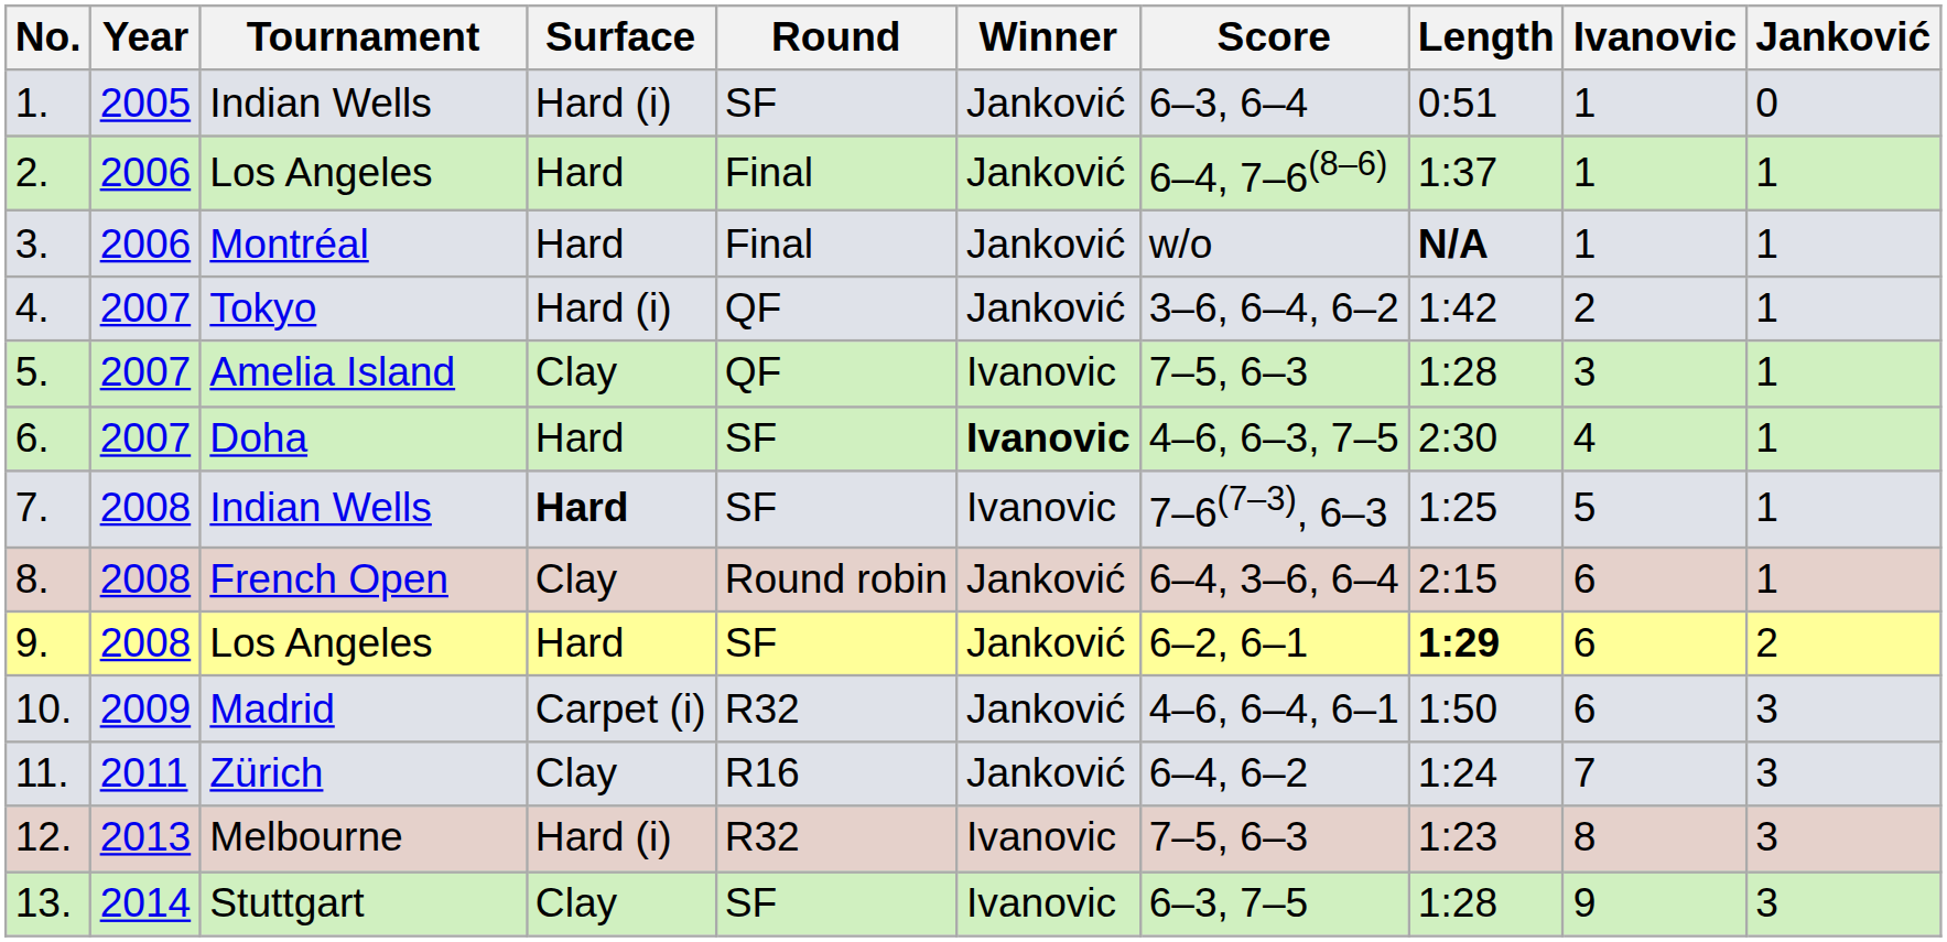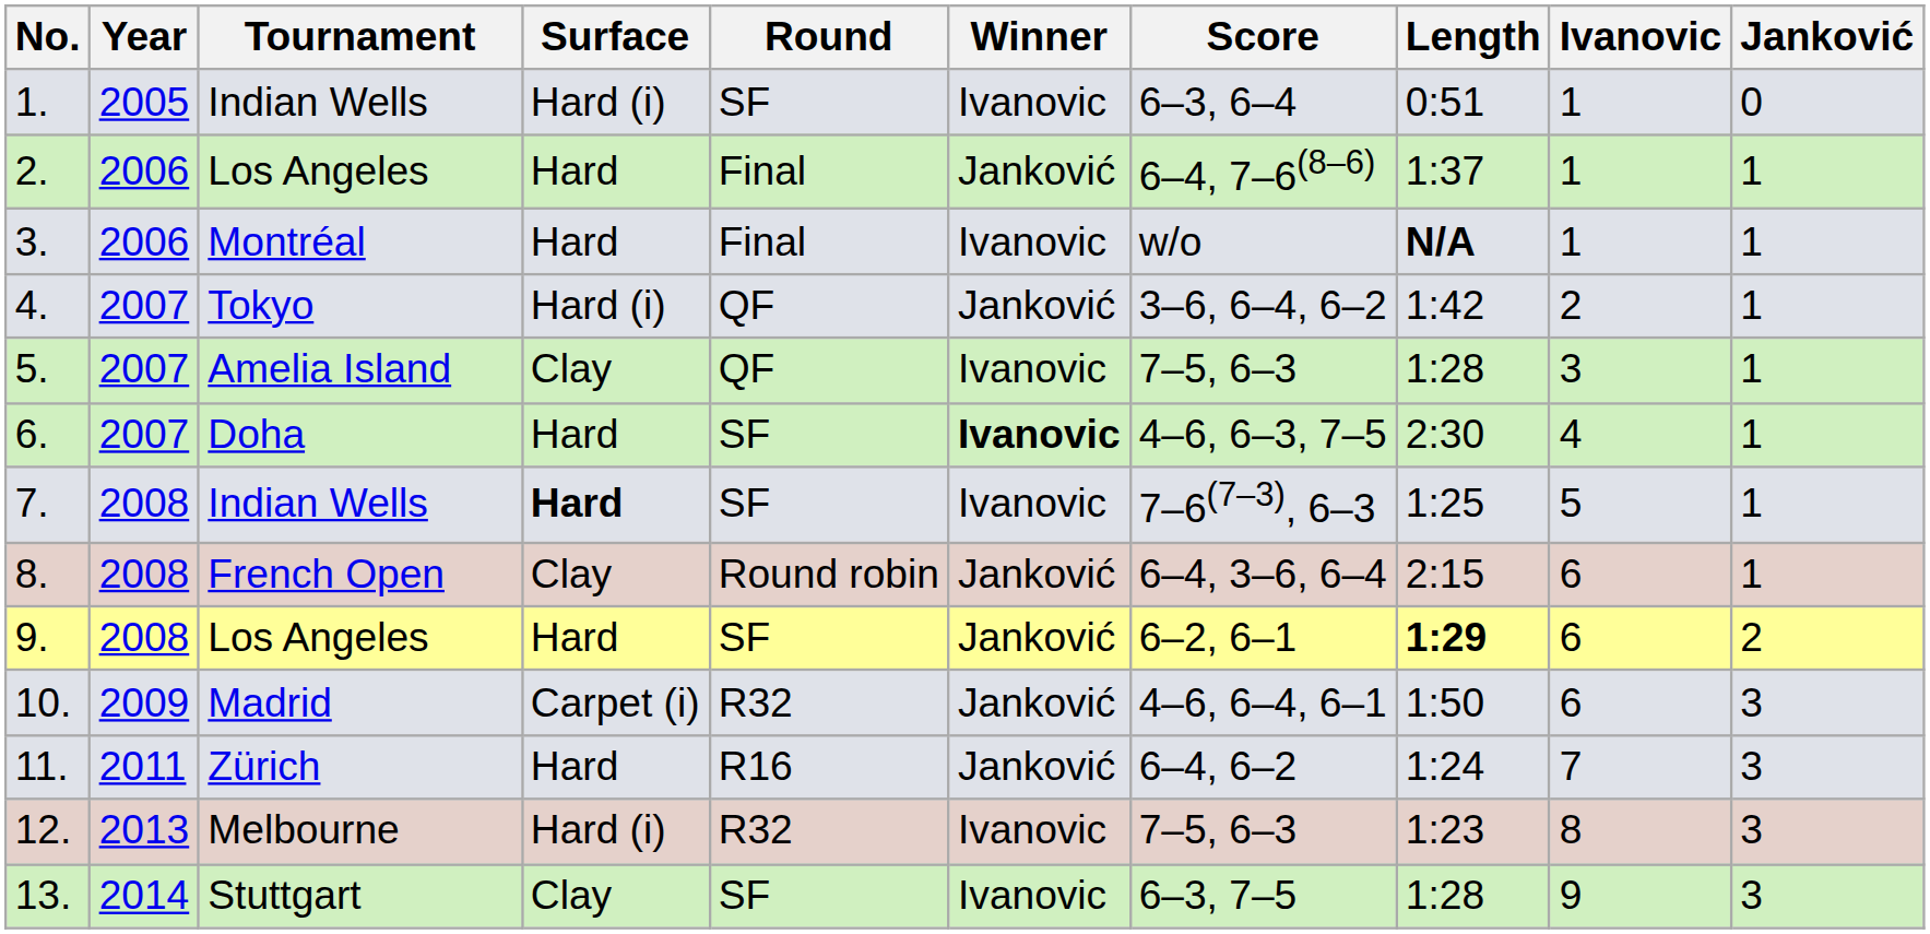1. | Winner: Janković -> Ivanovic
3. | Winner: Janković -> Ivanovic
11. | Surface: Clay -> Hard
